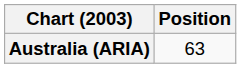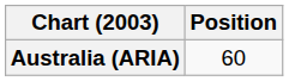Australia (ARIA) | Position: 63 -> 60
